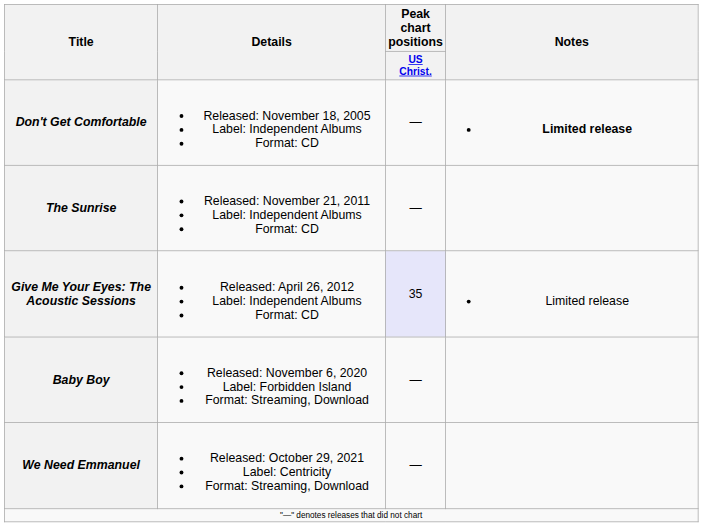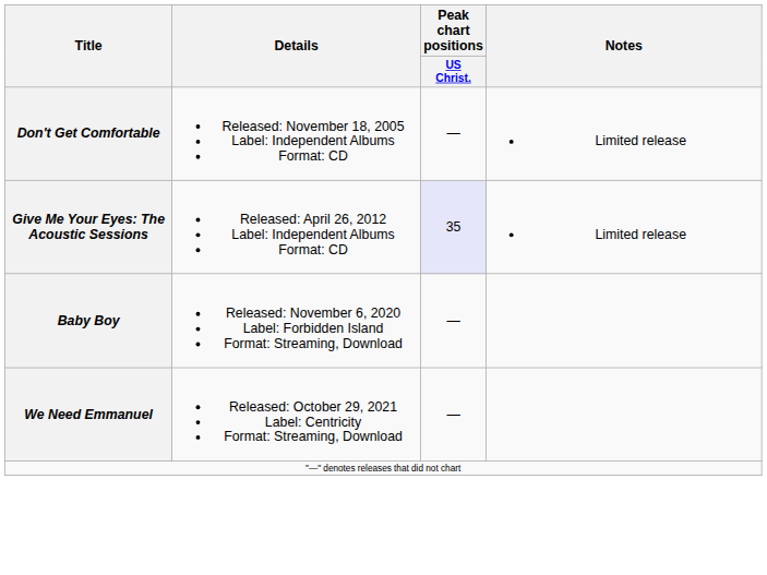Don't Get Comfortable | Notes: bold -> normal
- row: The Sunrise | Released: November 21, 2011 Label: Independent Albums Format: CD | —
